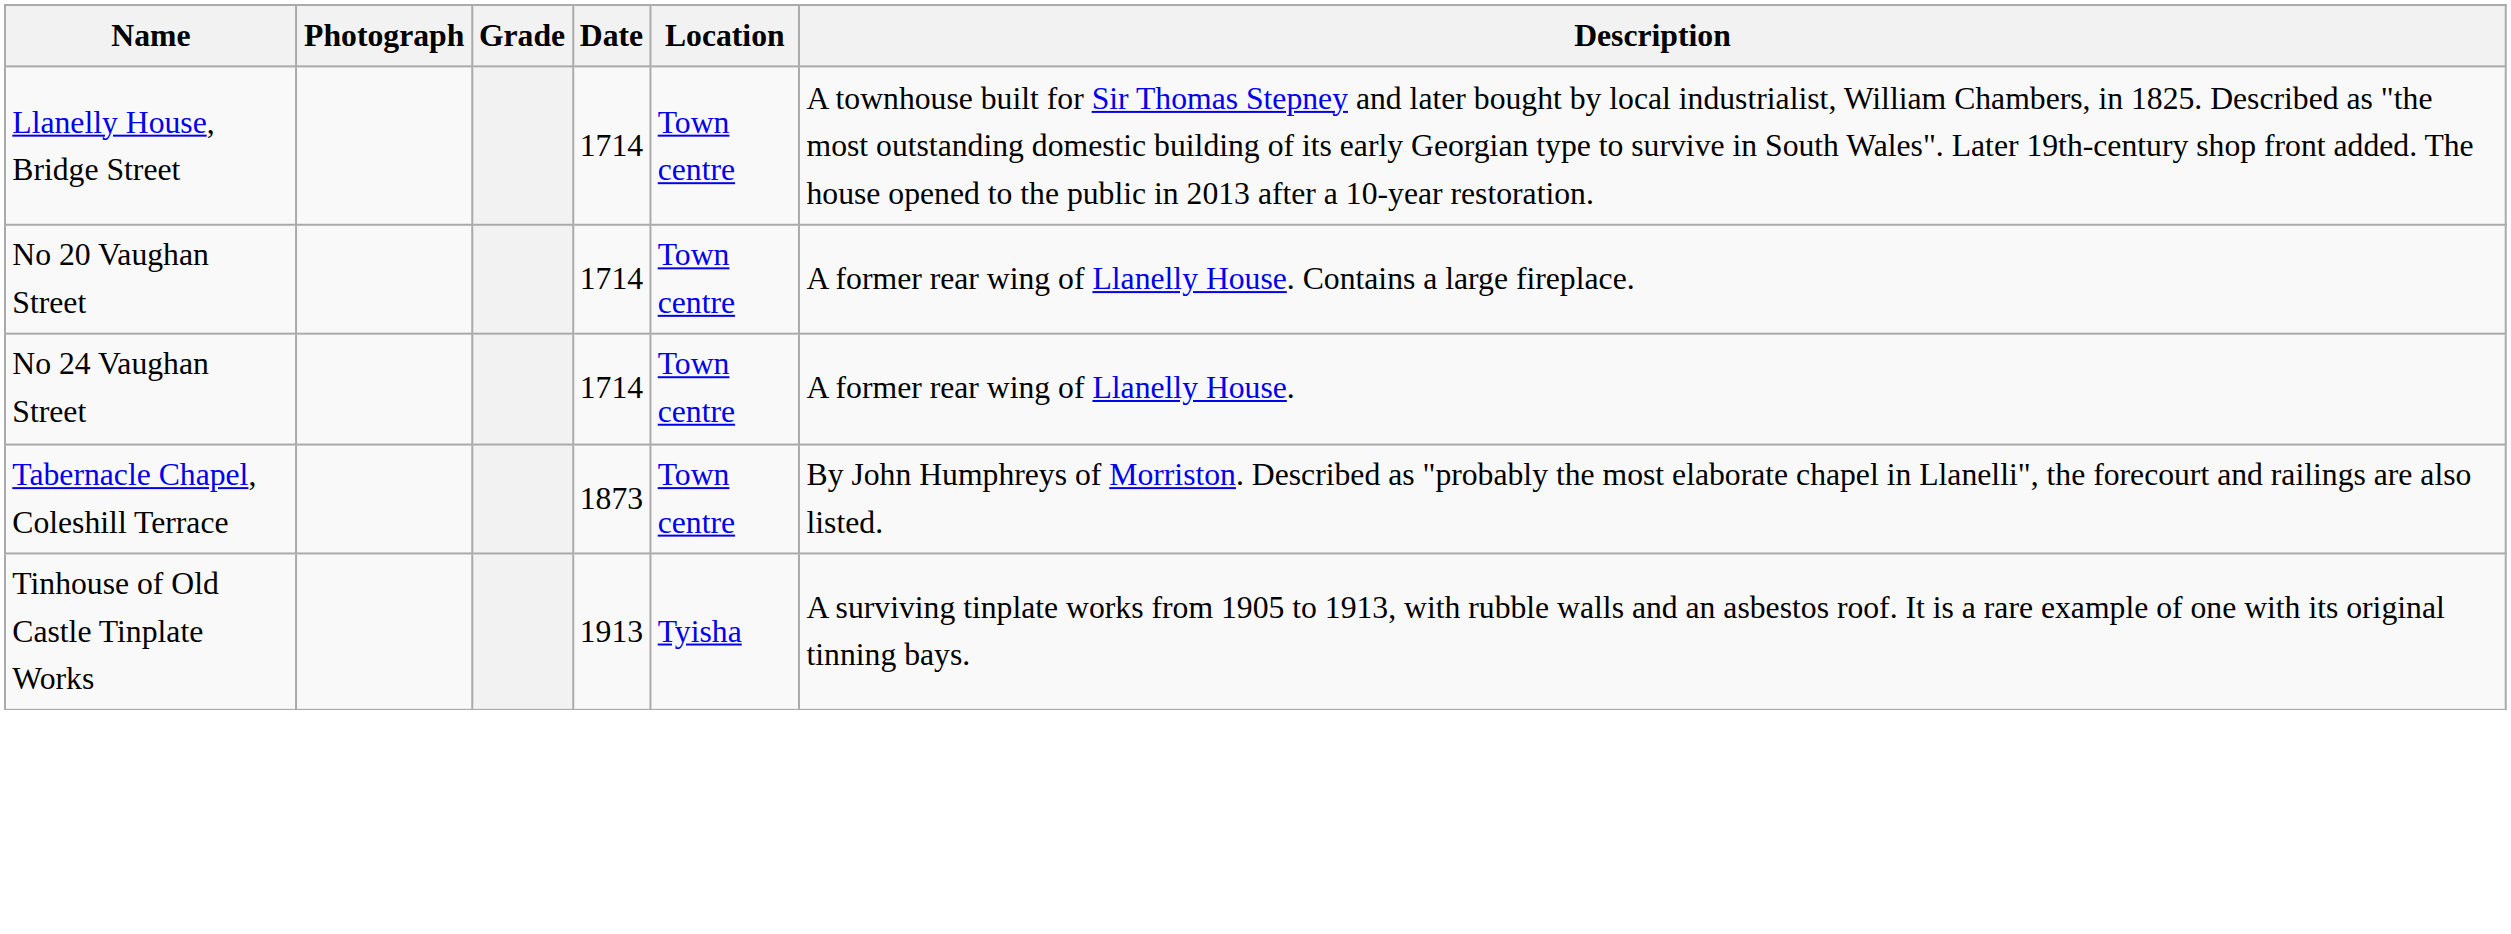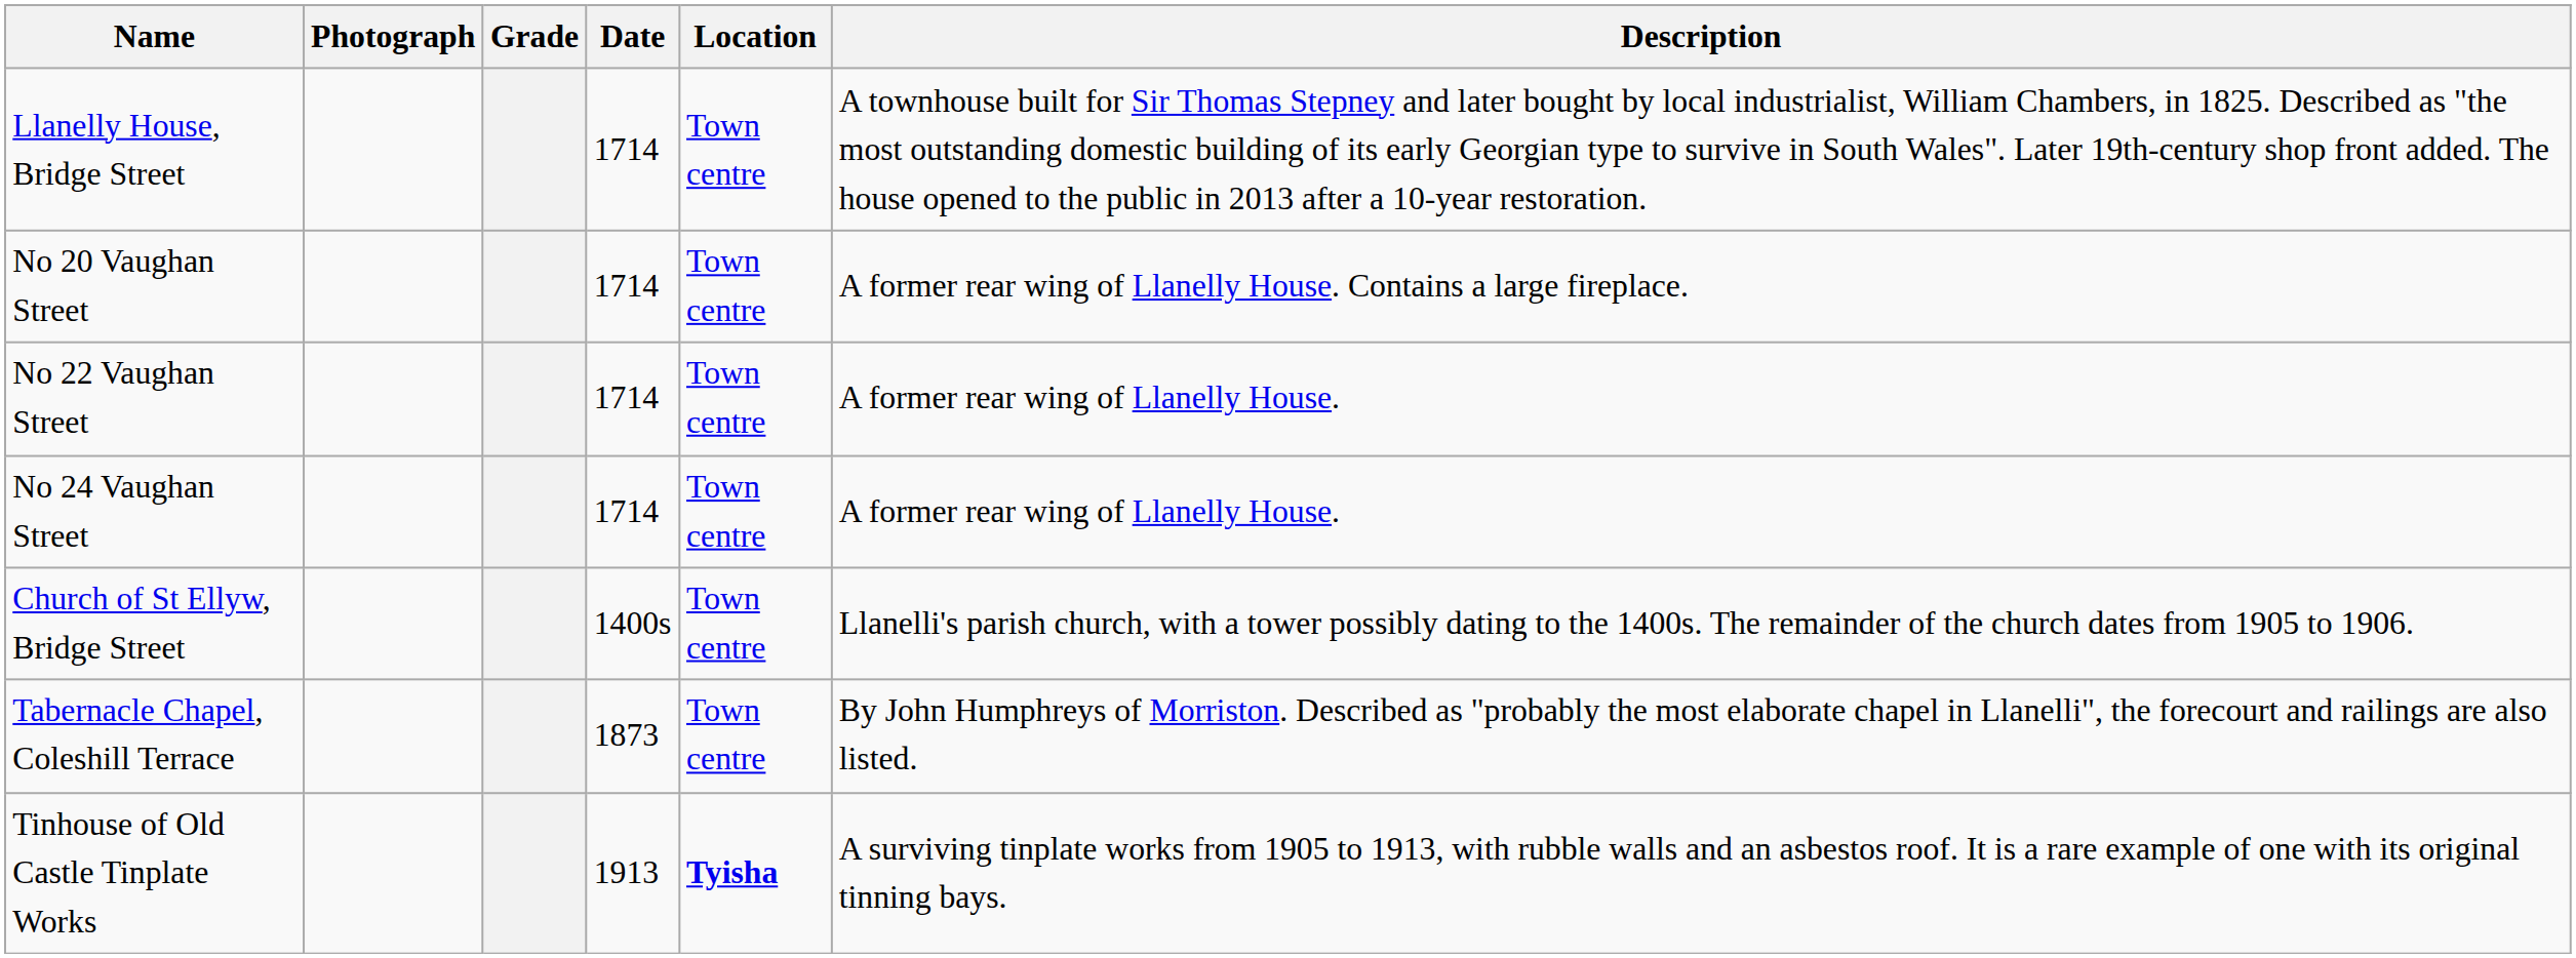+ row: No 22 Vaughan Street | 1714 | Town centre | A former rear wing of Llanelly House.
+ row: Church of St Ellyw, Bridge Street | 1400s | Town centre | Llanelli's parish church, with a tower possibly dating to the 1400s. The remainder of the church dates from 1905 to 1906.
Tinhouse of Old Castle Tinplate Works | Location: normal -> bold
